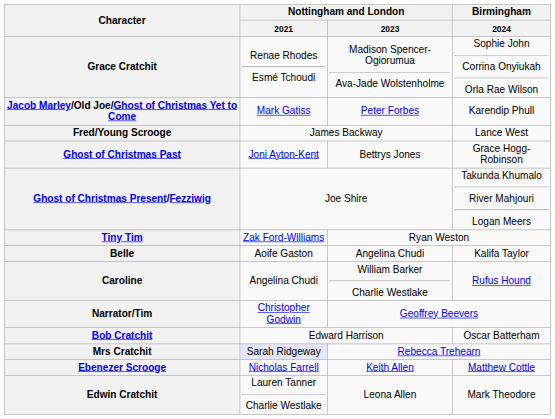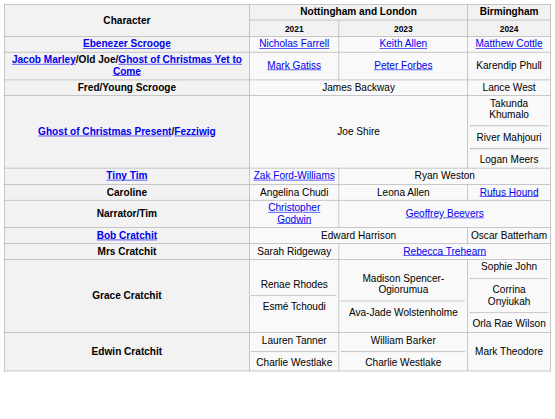rows swapped: Ebenezer Scrooge <-> Grace Cratchit
- row: Ghost of Christmas Past | Joni Ayton-Kent | Bettrys Jones | Grace Hogg-Robinson
- row: Belle | Aoife Gaston | Angelina Chudi | Kalifa Taylor
Caroline | Nottingham and London / 2023: William Barker Charlie Westlake -> Leona Allen
Mrs Cratchit | Nottingham and London / 2021: lavender background -> no background
Edwin Cratchit | Nottingham and London / 2023: Leona Allen -> William Barker Charlie Westlake
